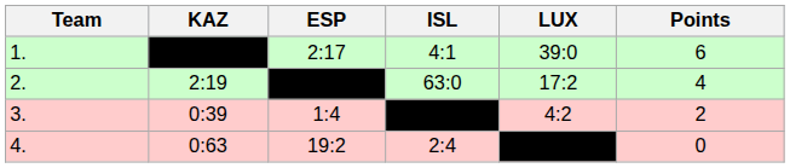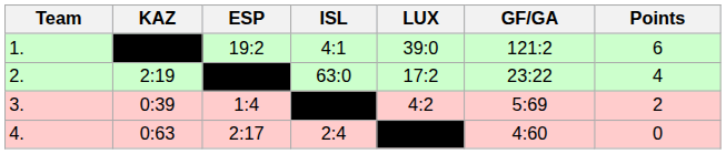+ column: GF/GA | 121:2 | 23:22 | 5:69 | 4:60
1. | ESP: 2:17 -> 19:2
4. | ESP: 19:2 -> 2:17
